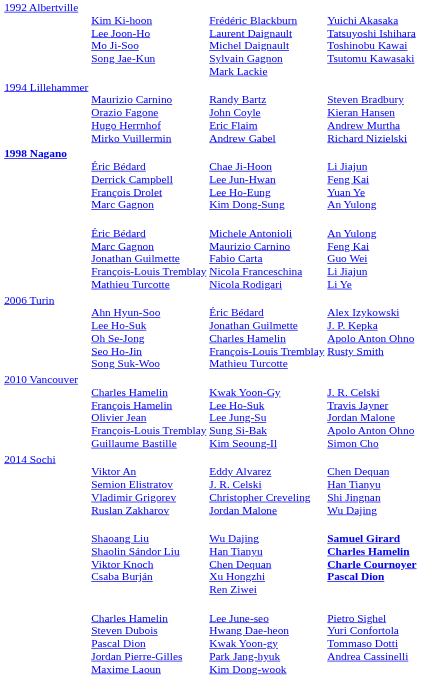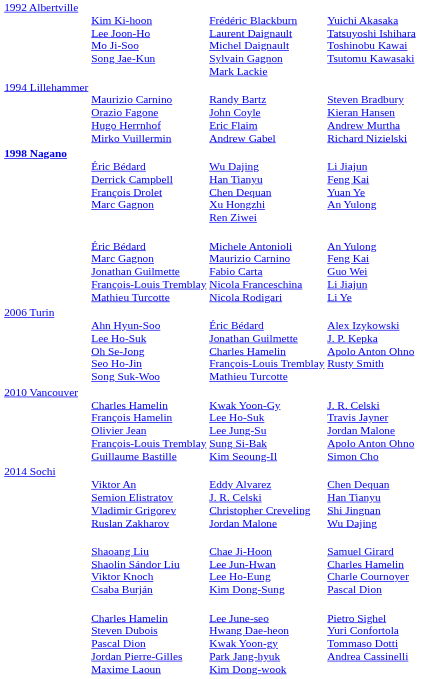Éric Bédard Derrick Campbell François Drolet Marc Gagnon | column 3: Chae Ji-Hoon Lee Jun-Hwan Lee Ho-Eung Kim Dong-Sung -> Wu Dajing Han Tianyu Chen Dequan Xu Hongzhi Ren Ziwei
Shaoang Liu Shaolin Sándor Liu Viktor Knoch Csaba Burján | column 3: Wu Dajing Han Tianyu Chen Dequan Xu Hongzhi Ren Ziwei -> Chae Ji-Hoon Lee Jun-Hwan Lee Ho-Eung Kim Dong-Sung
Shaoang Liu Shaolin Sándor Liu Viktor Knoch Csaba Burján | column 4: bold -> normal
